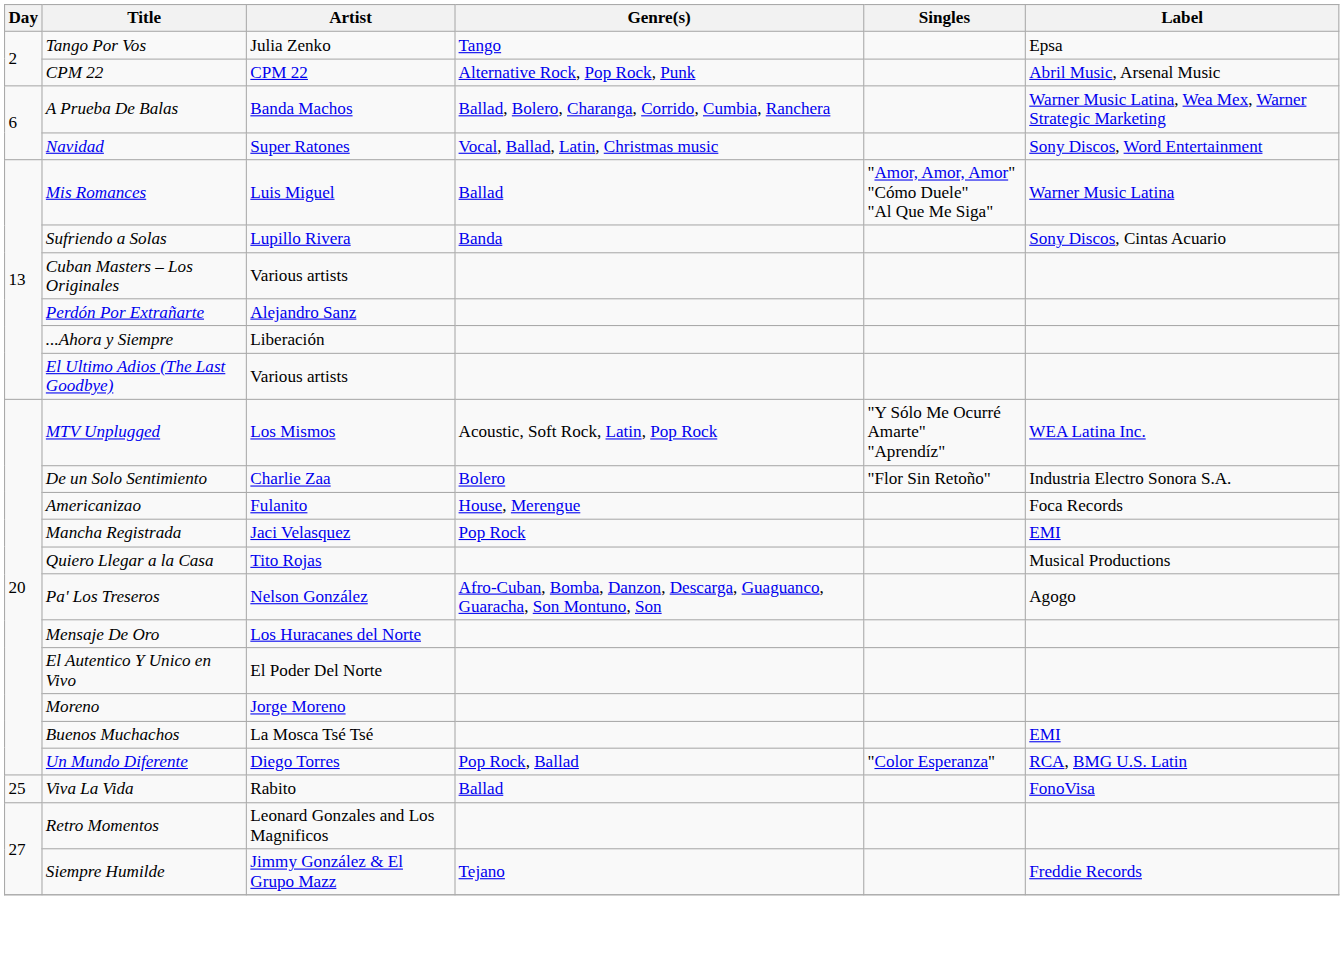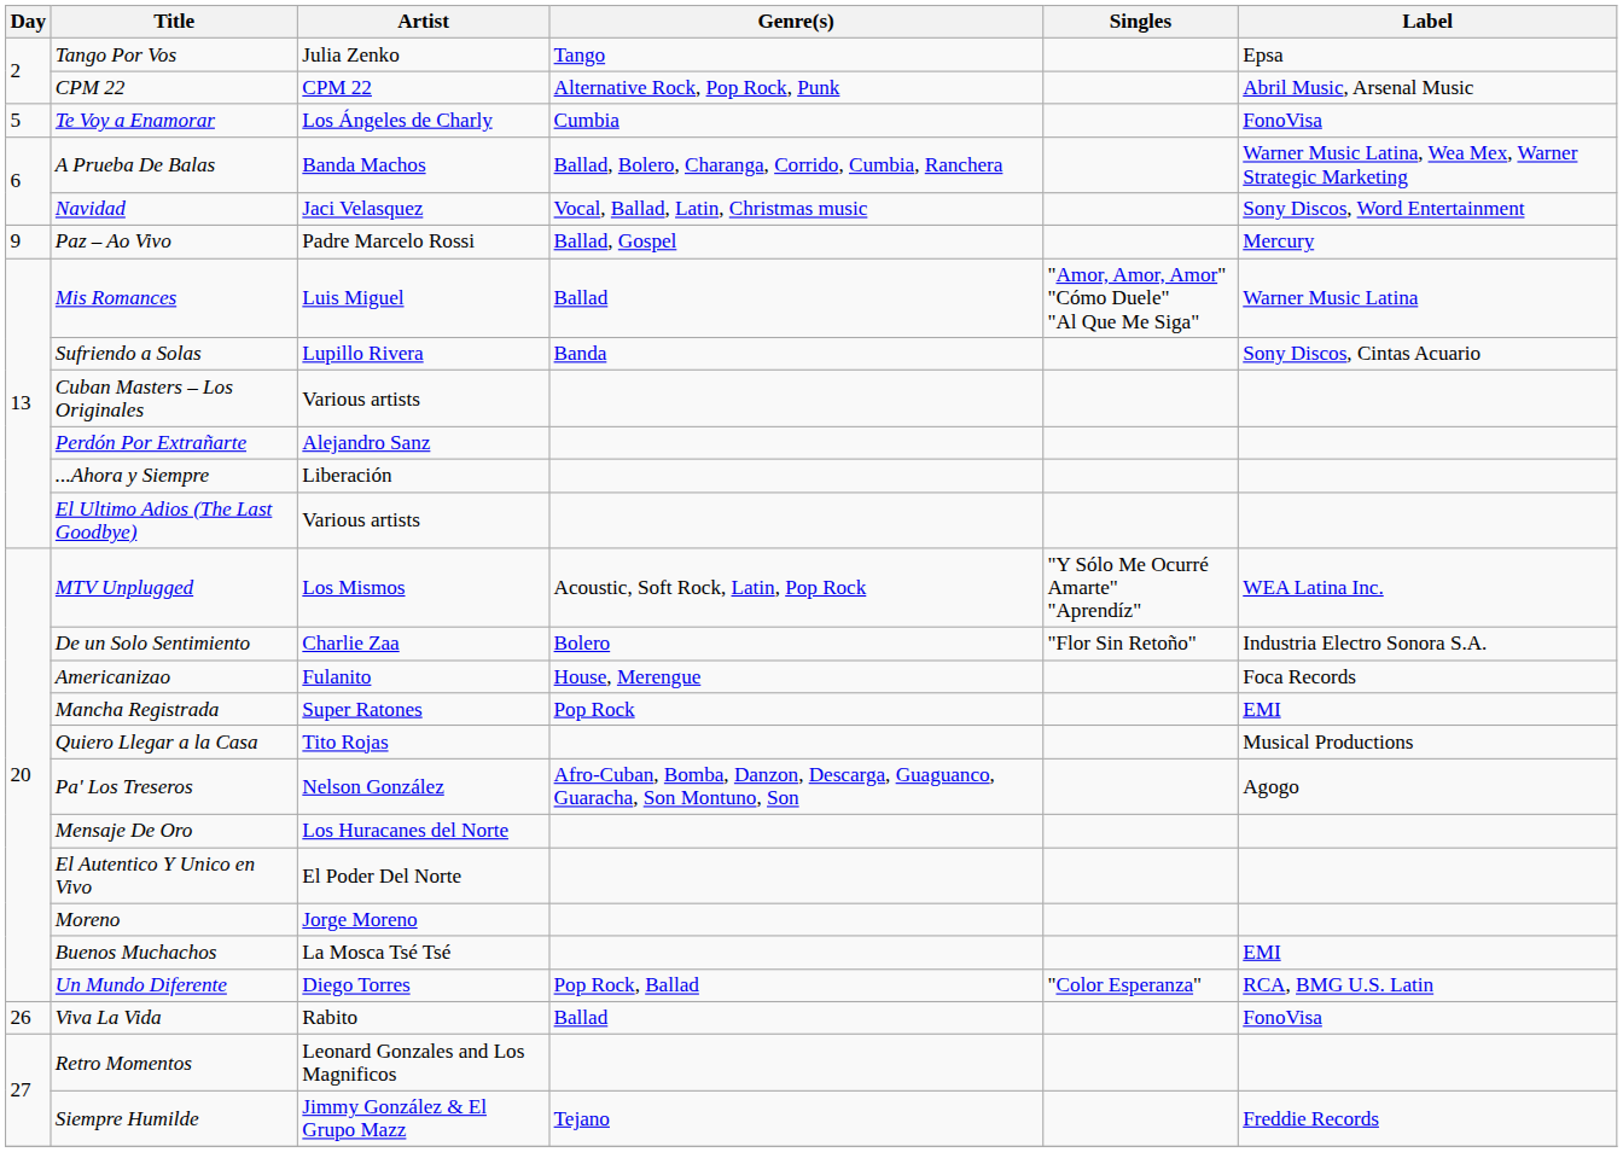+ row: 5 | Te Voy a Enamorar | Los Ángeles de Charly | Cumbia | FonoVisa
Navidad | Artist: Super Ratones -> Jaci Velasquez
+ row: 9 | Paz – Ao Vivo | Padre Marcelo Rossi | Ballad, Gospel | Mercury
Mancha Registrada | Artist: Jaci Velasquez -> Super Ratones
Viva La Vida | Day: 25 -> 26
